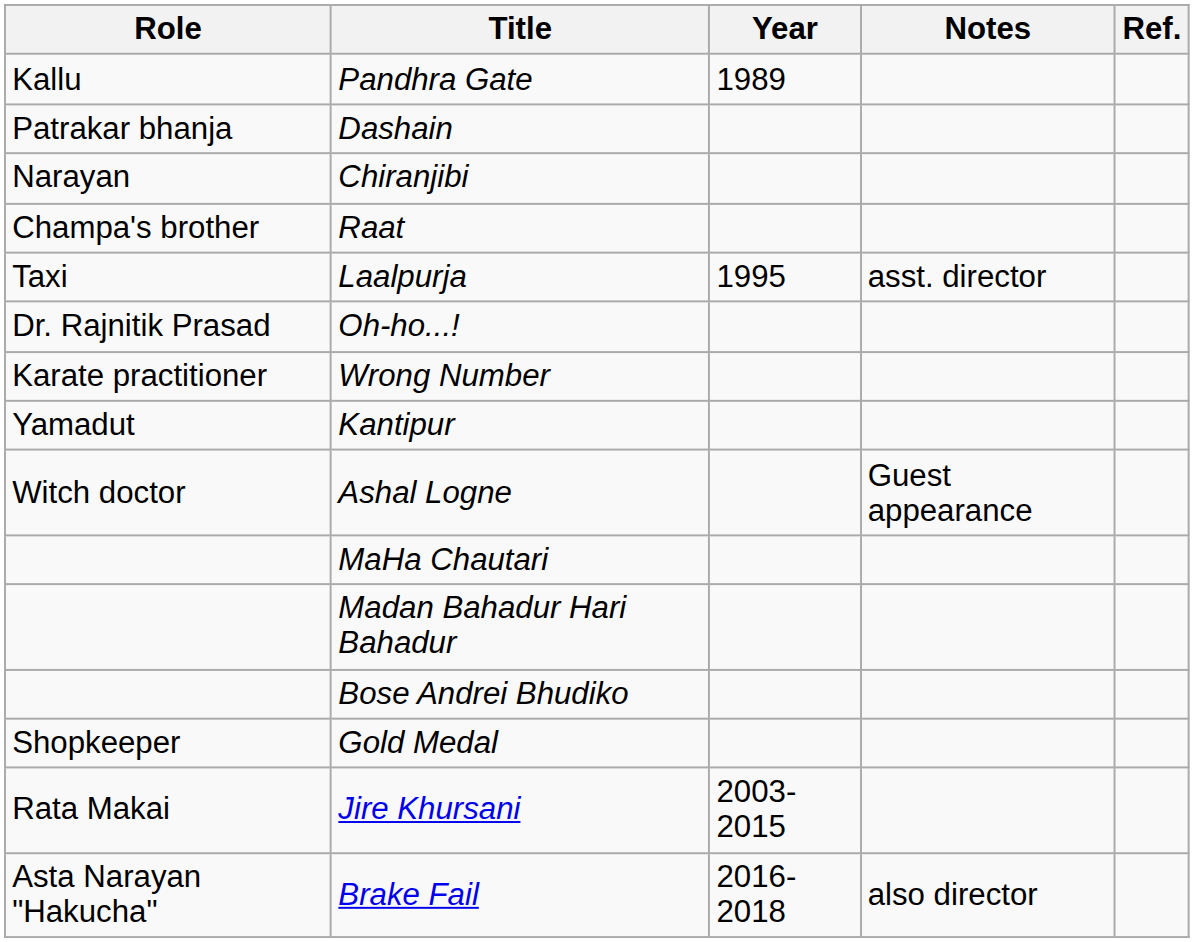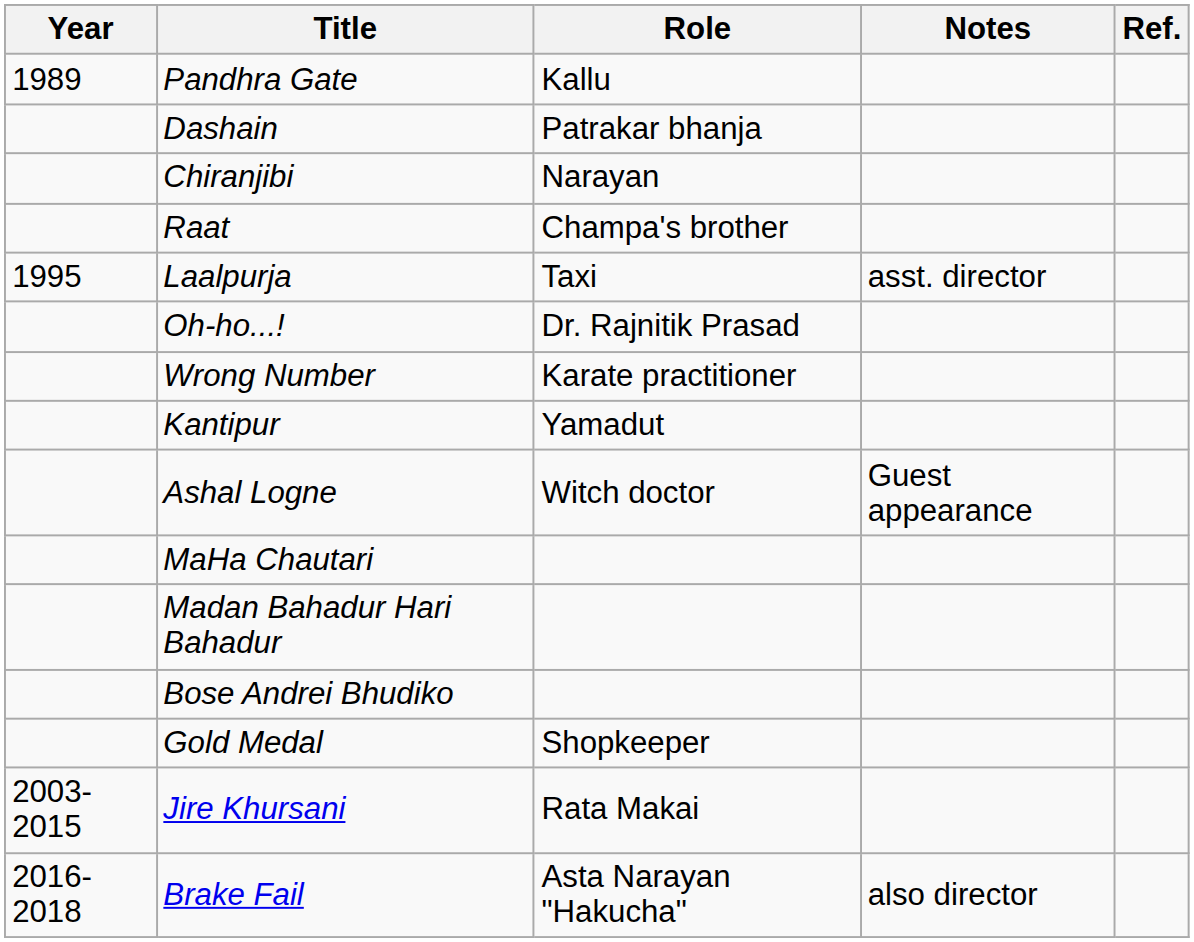columns swapped: Year <-> Role
